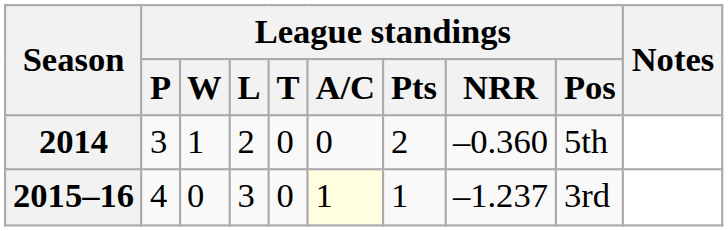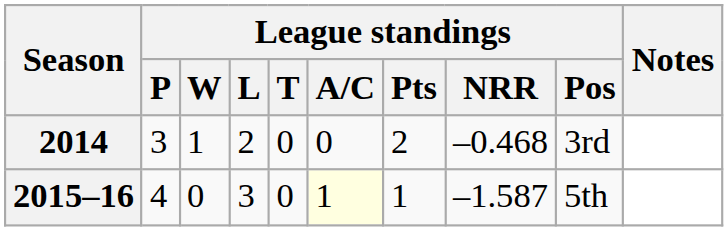2014 | League standings / NRR: –0.360 -> –0.468
2014 | League standings / Pos: 5th -> 3rd
2015–16 | League standings / NRR: –1.237 -> –1.587
2015–16 | League standings / Pos: 3rd -> 5th
